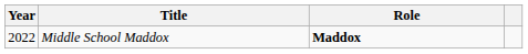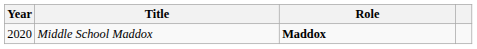Middle School Maddox | Year: 2022 -> 2020
